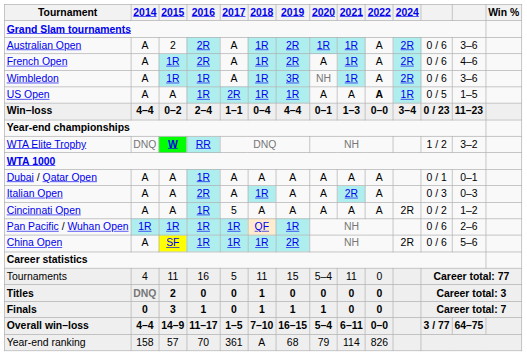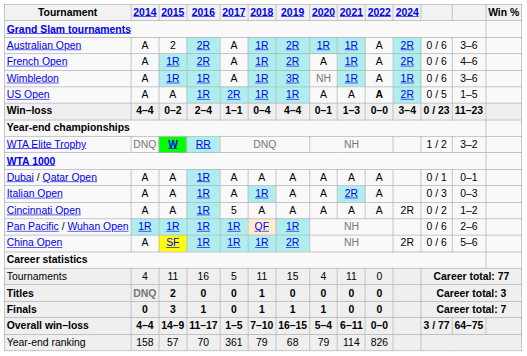Wimbledon | 2024: 2R -> 1R
US Open | 2024: 1R -> 2R
Italian Open | 2016: 2R -> 1R
Tournaments | 2020: 5–4 -> 4
Year-end ranking | 2018: A -> 79
